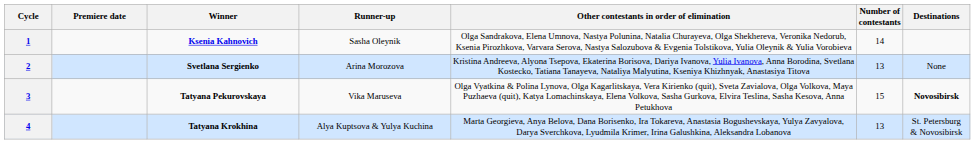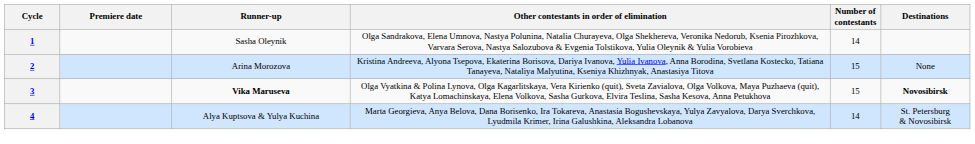- column: Winner | Ksenia Kahnovich | Svetlana Sergienko | Tatyana Pekurovskaya | Tatyana Krokhina
2 | Number of contestants: 13 -> 15
3 | Runner-up: normal -> bold
4 | Number of contestants: 13 -> 14
